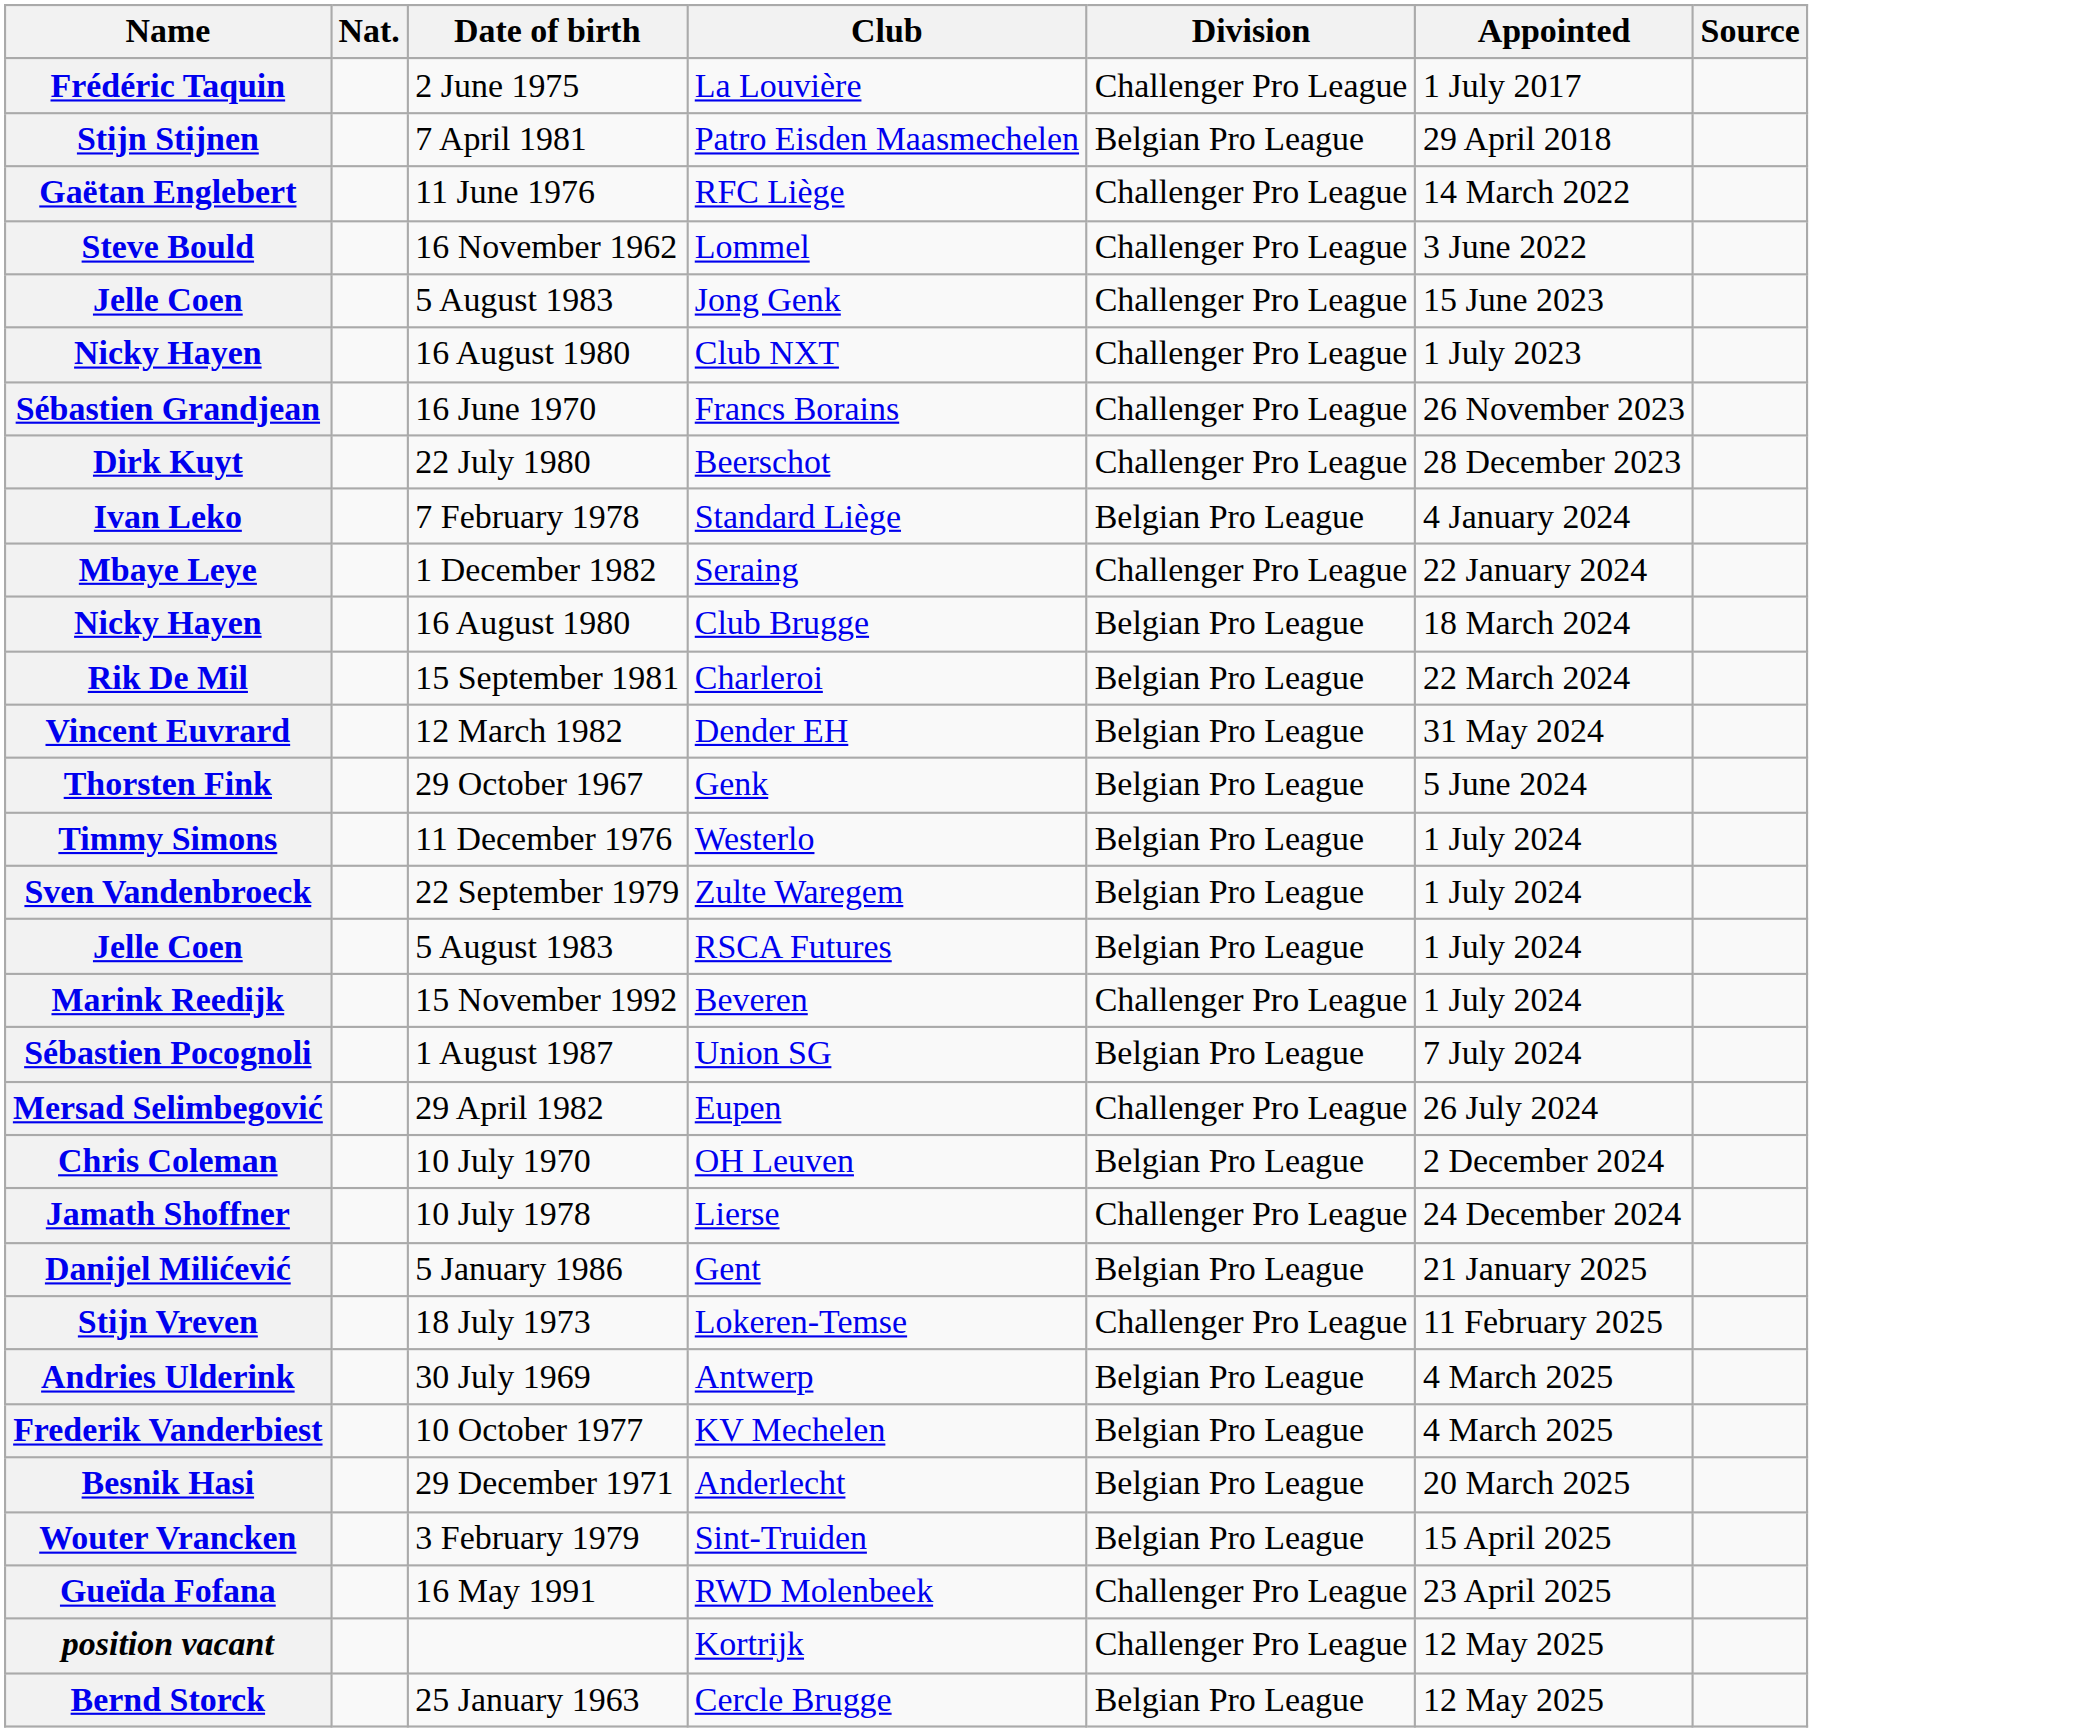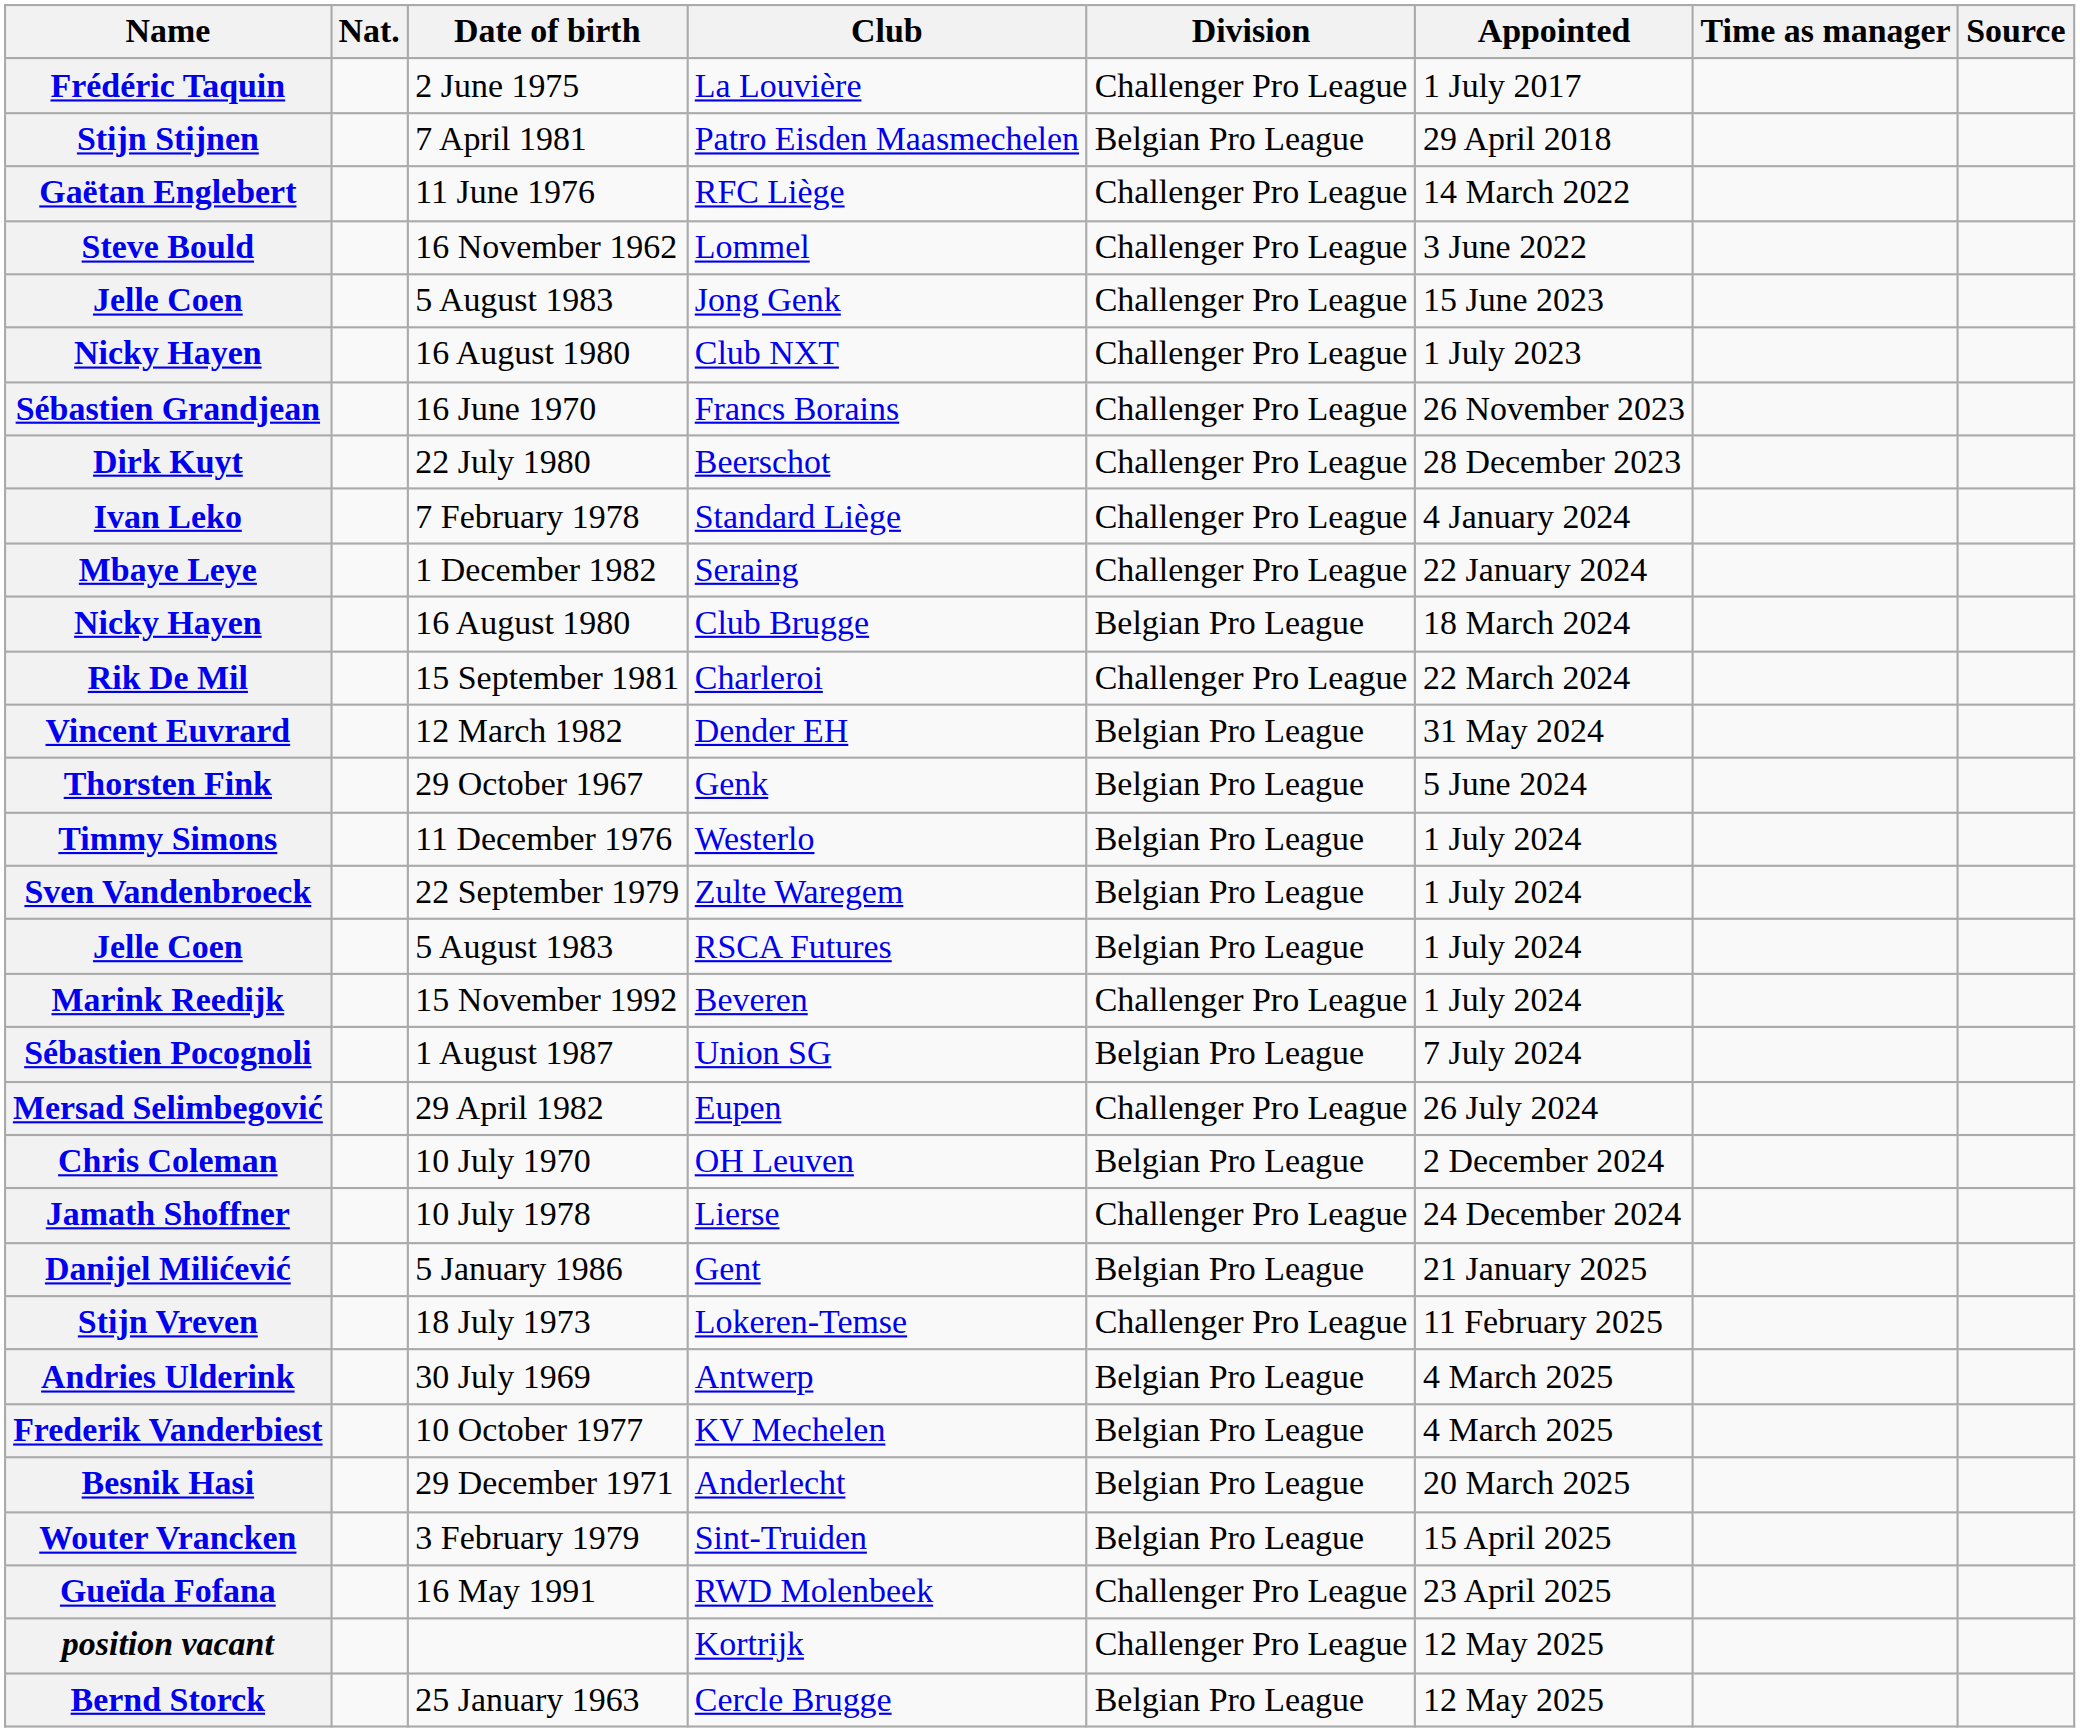+ column: Time as manager
Ivan Leko | Division: Belgian Pro League -> Challenger Pro League
Rik De Mil | Division: Belgian Pro League -> Challenger Pro League
